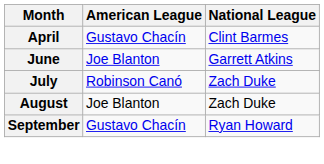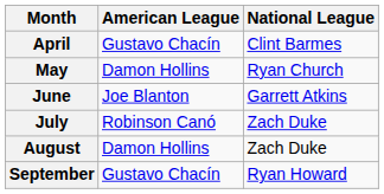+ row: May | Damon Hollins | Ryan Church
August | American League: Joe Blanton -> Damon Hollins
